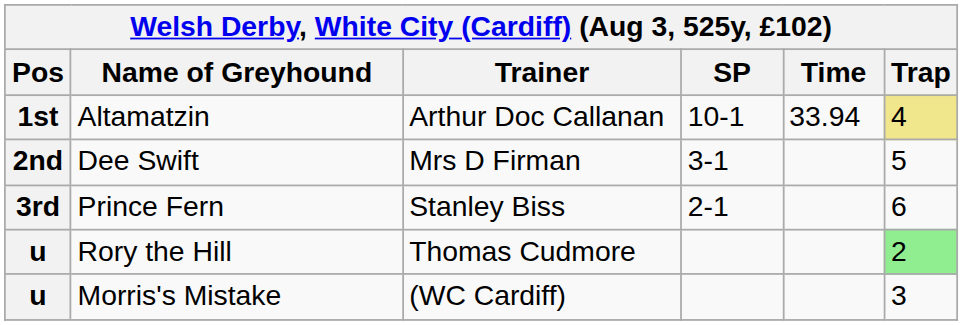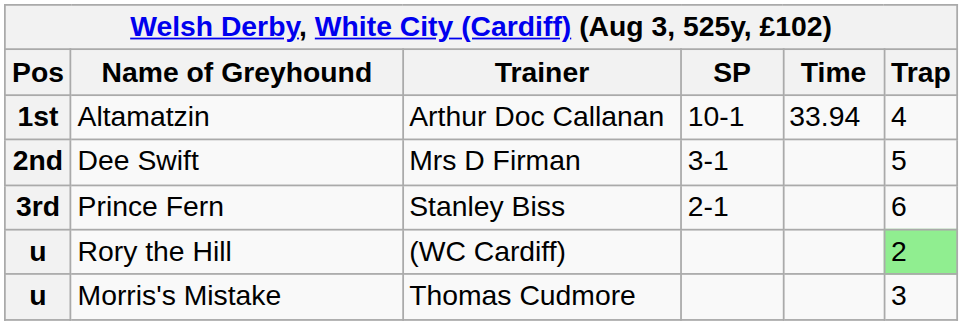Altamatzin | Trap: khaki background -> no background
Rory the Hill | Trainer: Thomas Cudmore -> (WC Cardiff)
Morris's Mistake | Trainer: (WC Cardiff) -> Thomas Cudmore
